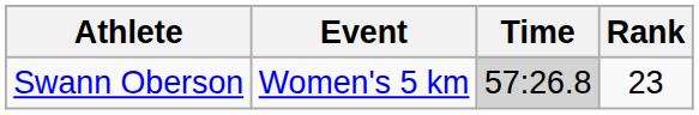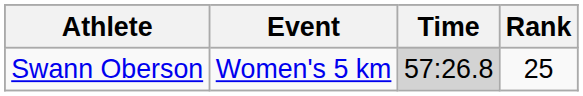Swann Oberson | Rank: 23 -> 25
